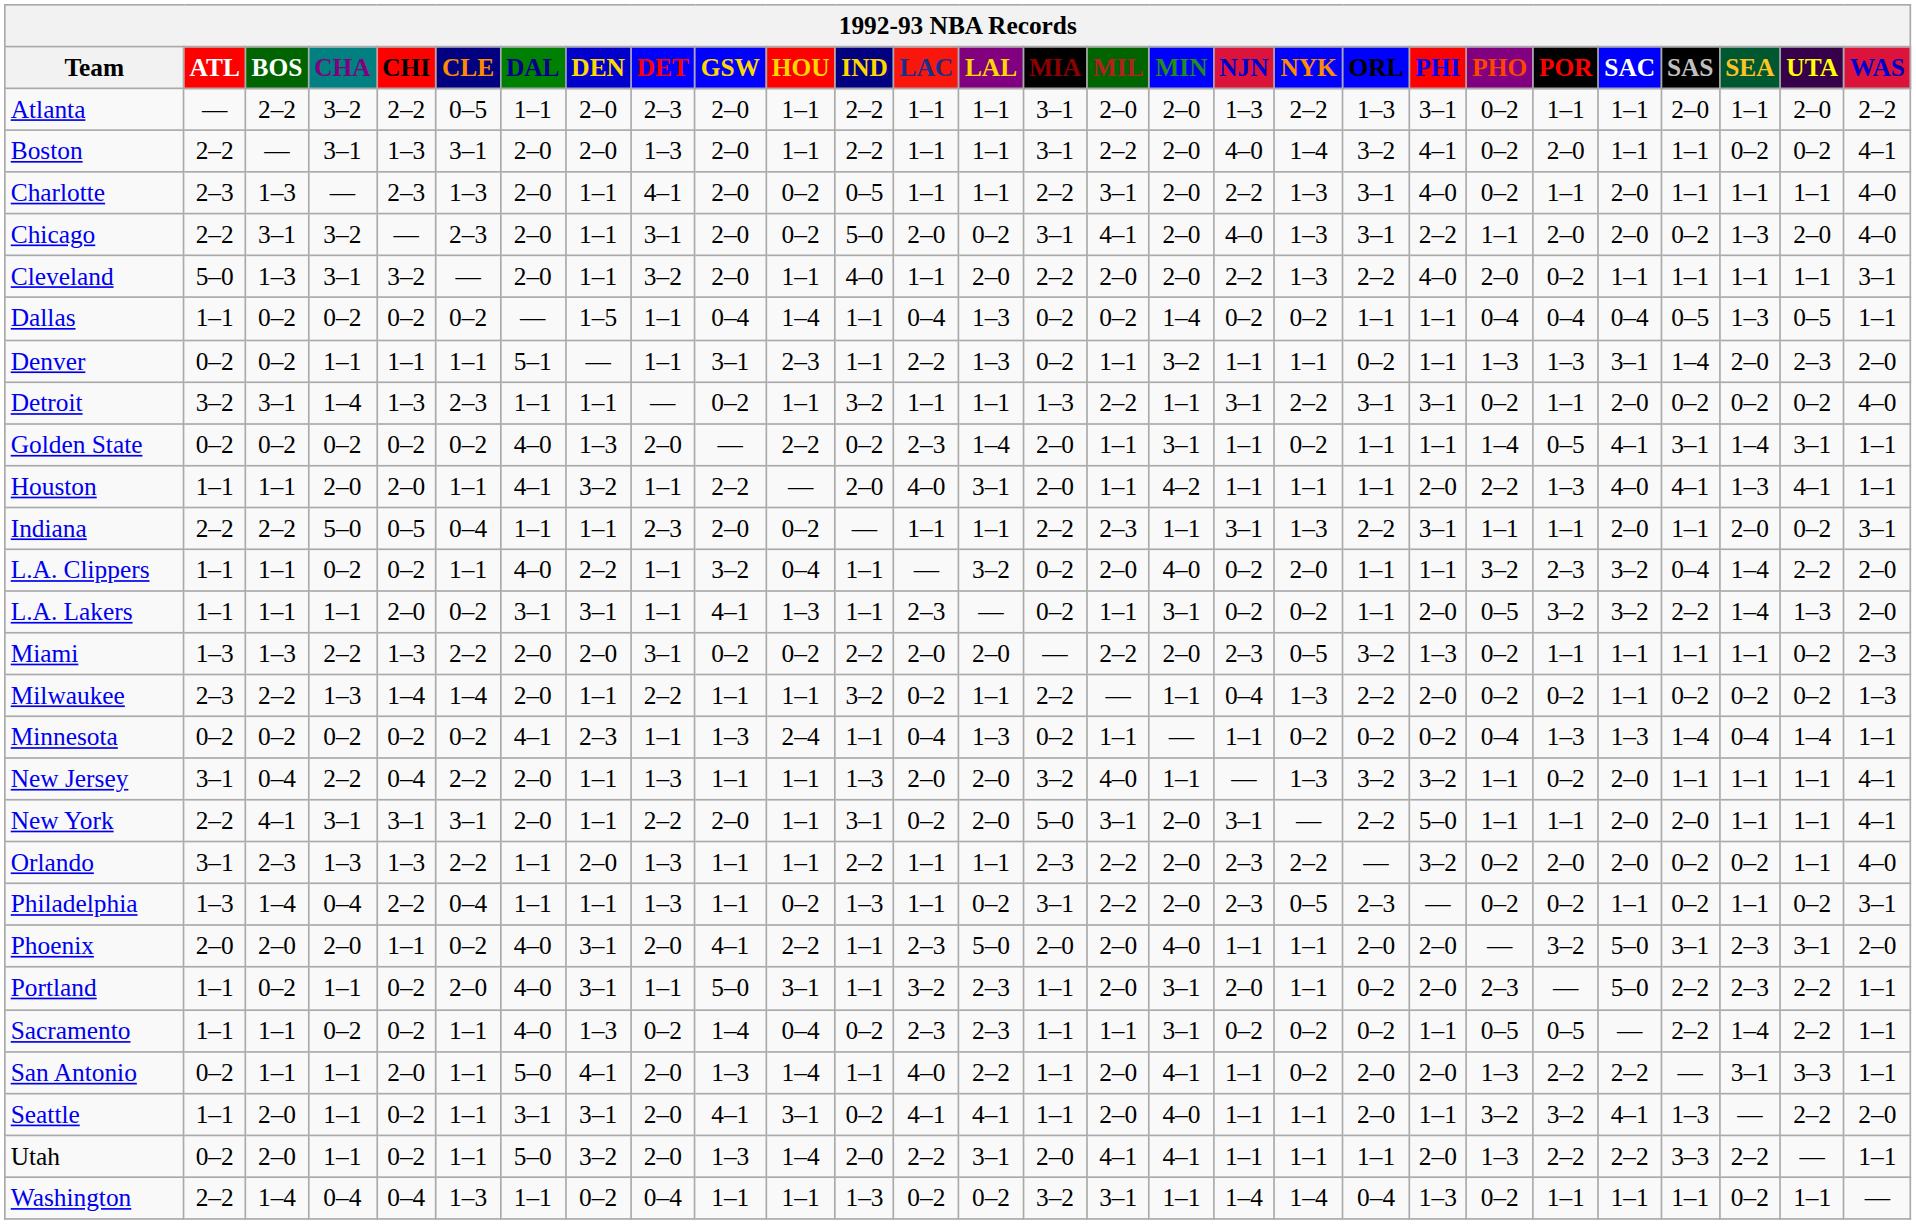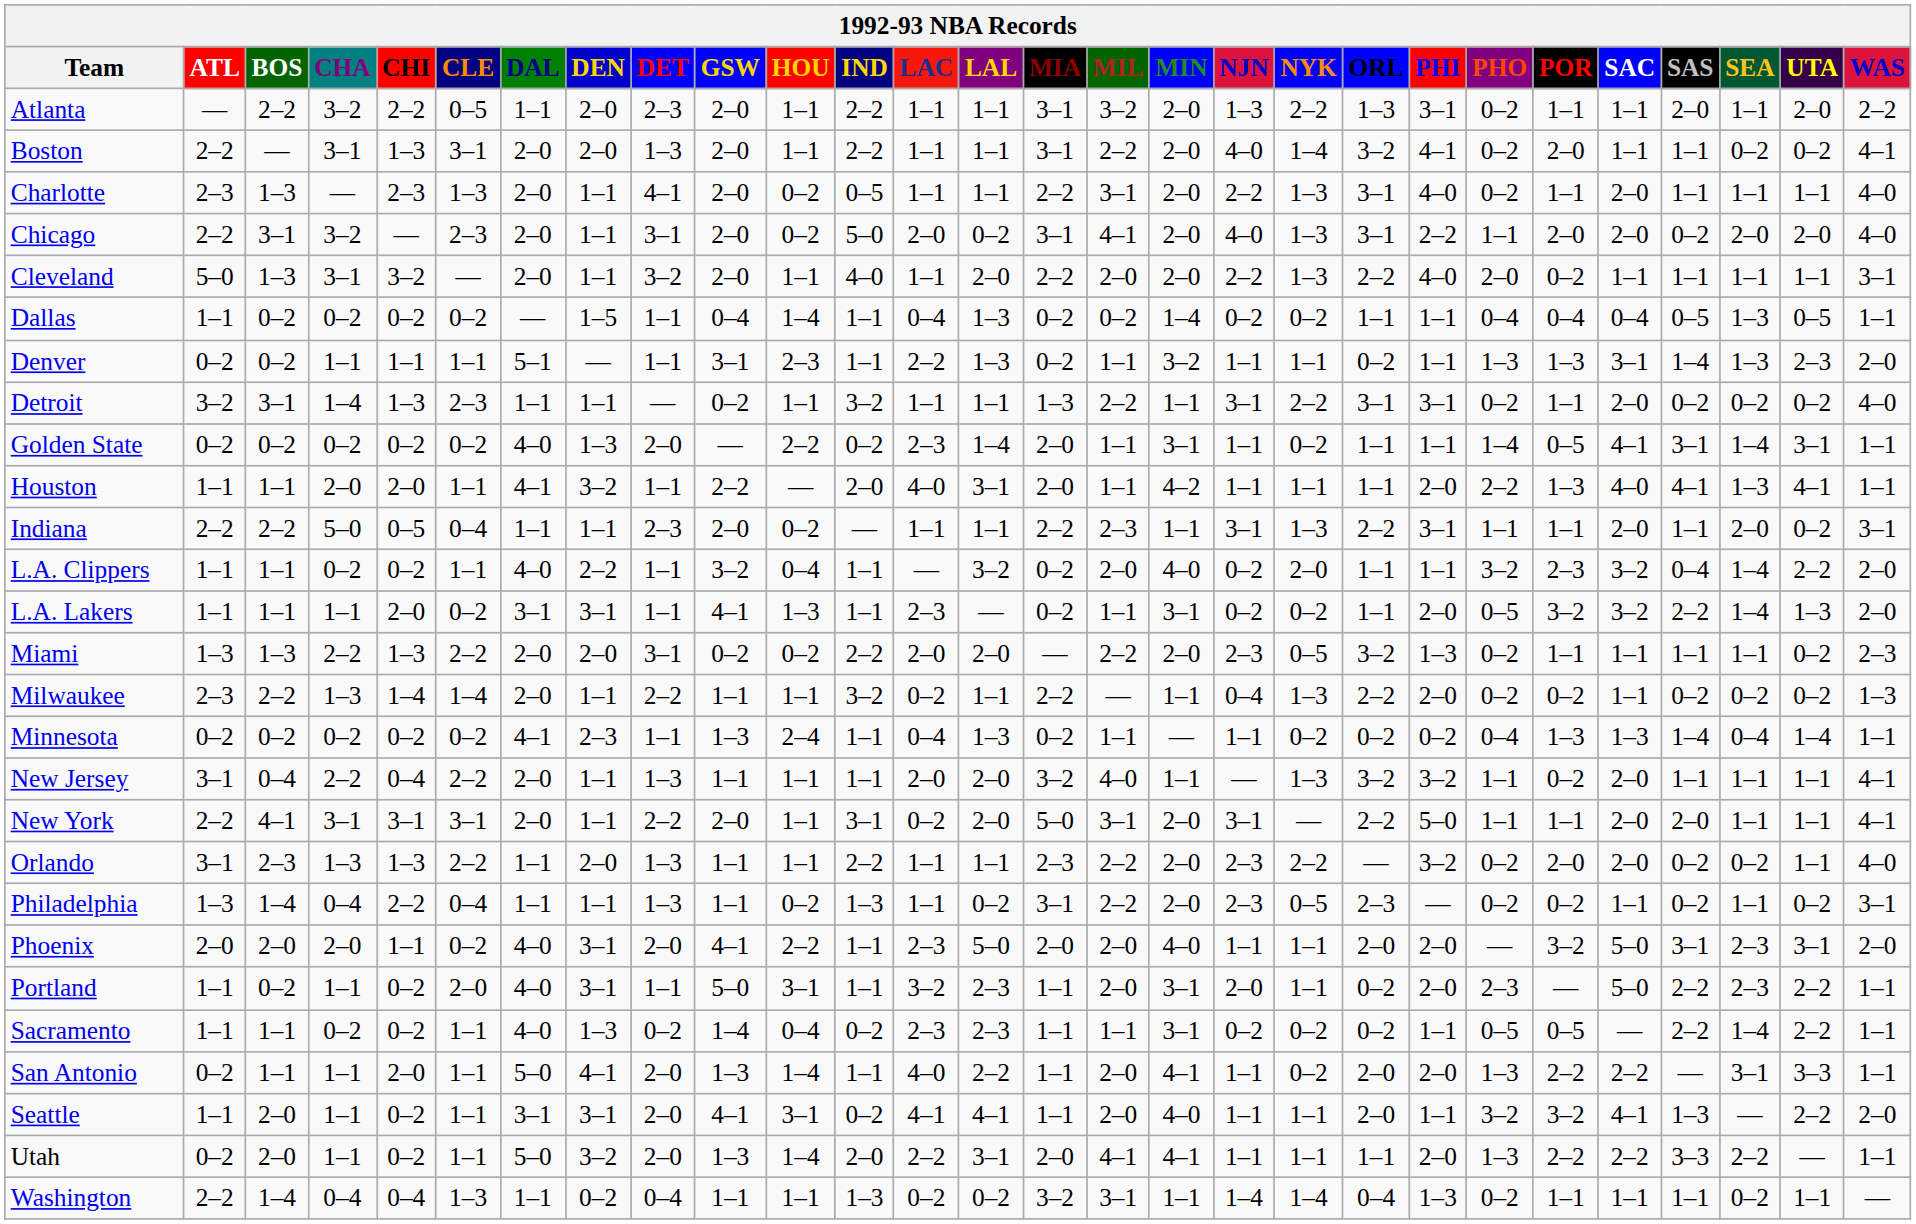Atlanta | MIL: 2–0 -> 3–2
Chicago | SEA: 1–3 -> 2–0
Denver | SEA: 2–0 -> 1–3
New Jersey | IND: 1–3 -> 1–1
